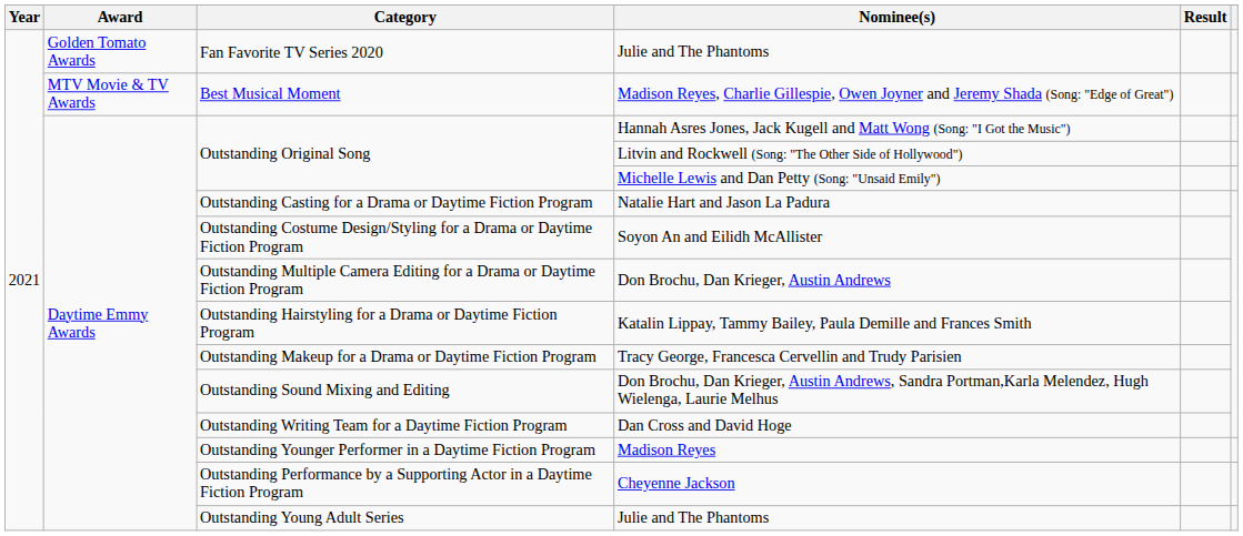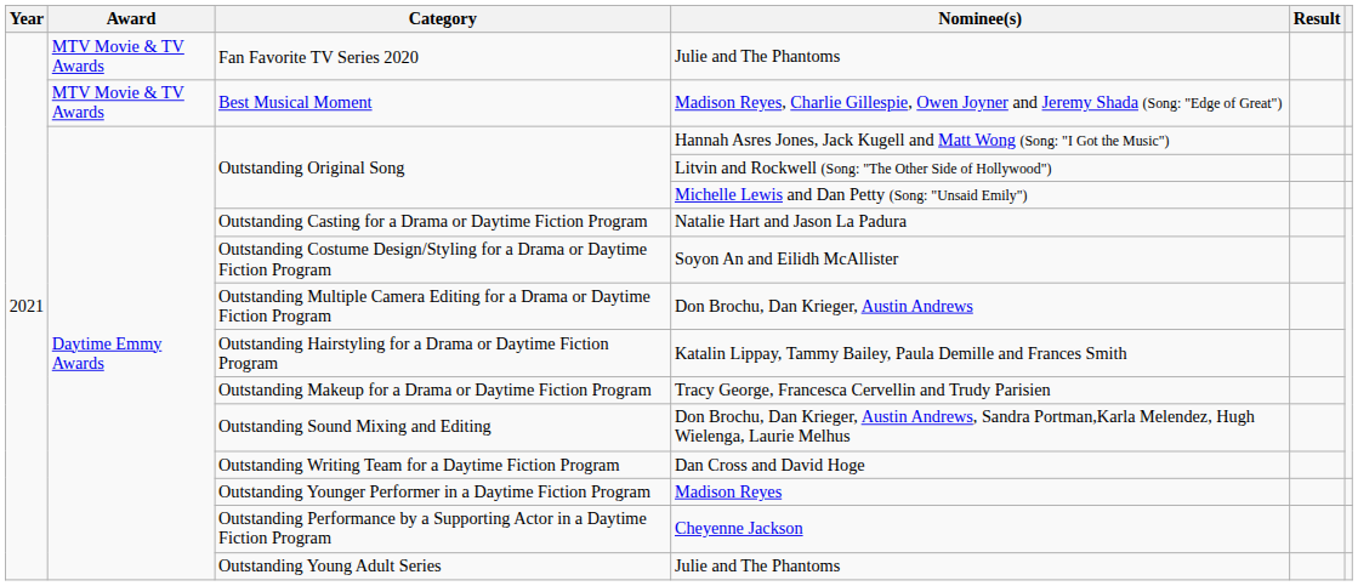Fan Favorite TV Series 2020 / Julie and The Phantoms | Award: Golden Tomato Awards -> MTV Movie & TV Awards
